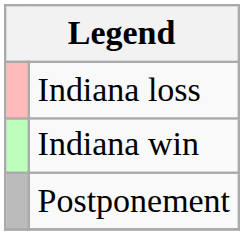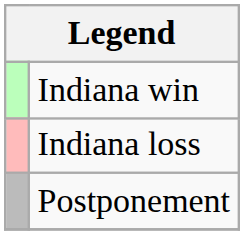rows swapped: Indiana win <-> Indiana loss
